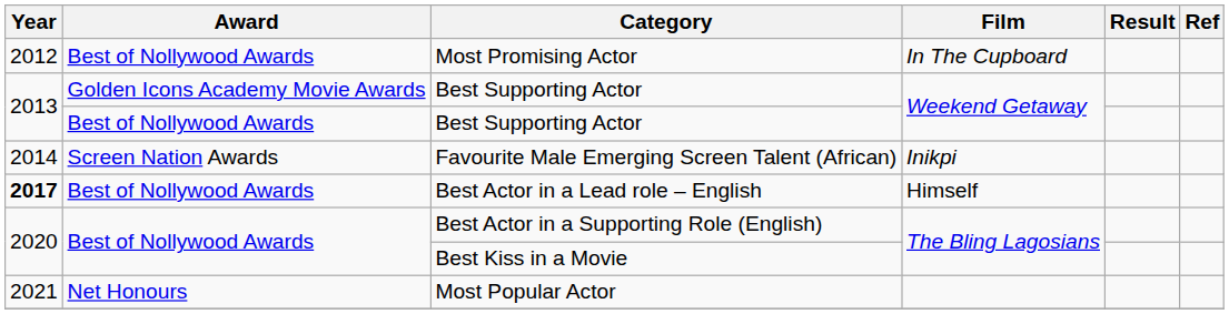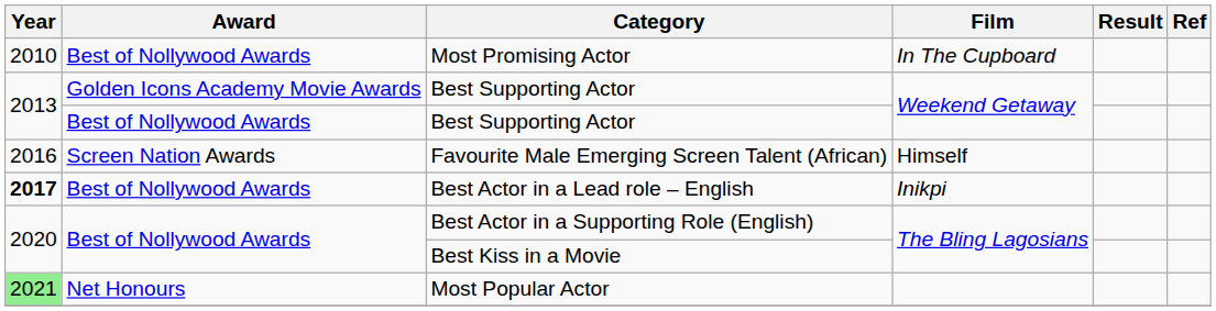Most Promising Actor | Year: 2012 -> 2010
Favourite Male Emerging Screen Talent (African) | Year: 2014 -> 2016
Favourite Male Emerging Screen Talent (African) | Film: Inikpi -> Himself
Best Actor in a Lead role – English | Film: Himself -> Inikpi
Most Popular Actor | Year: no background -> lightgreen background
